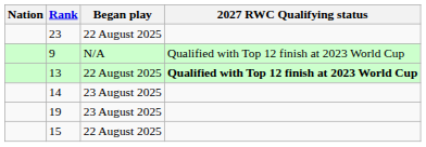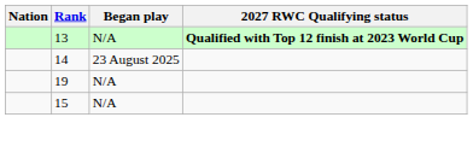- row: 23 | 22 August 2025
- row: 9 | N/A | Qualified with Top 12 finish at 2023 World Cup
13 | Began play: 22 August 2025 -> N/A
19 | Began play: 23 August 2025 -> N/A
15 | Began play: 22 August 2025 -> N/A
